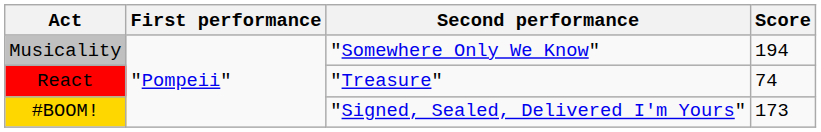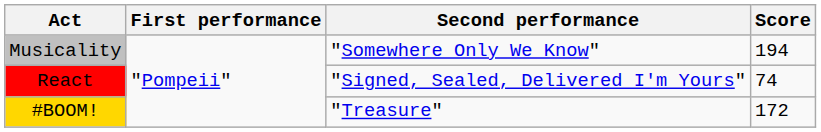React | Second performance: "Treasure" -> "Signed, Sealed, Delivered I'm Yours"
#BOOM! | Second performance: "Signed, Sealed, Delivered I'm Yours" -> "Treasure"
#BOOM! | Score: 173 -> 172
